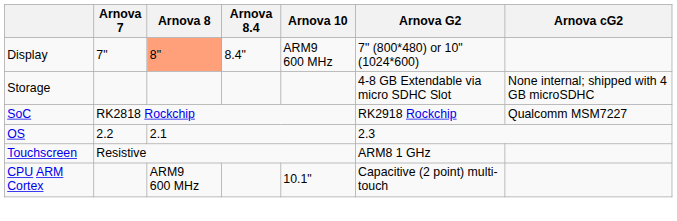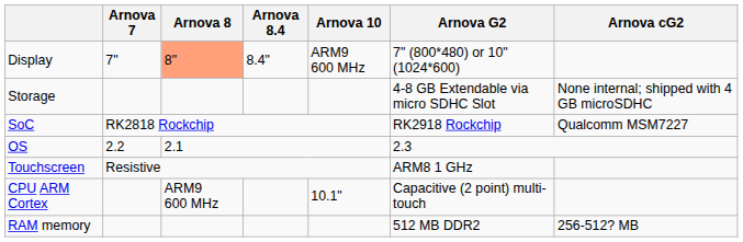+ row: RAM memory | 512 MB DDR2 | 256-512? MB
